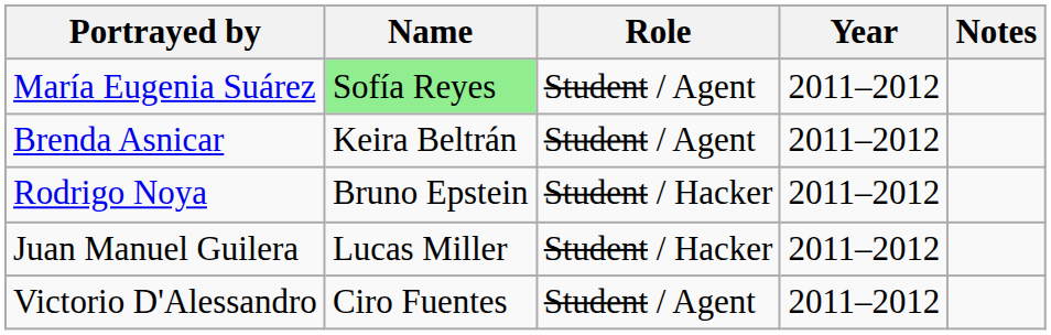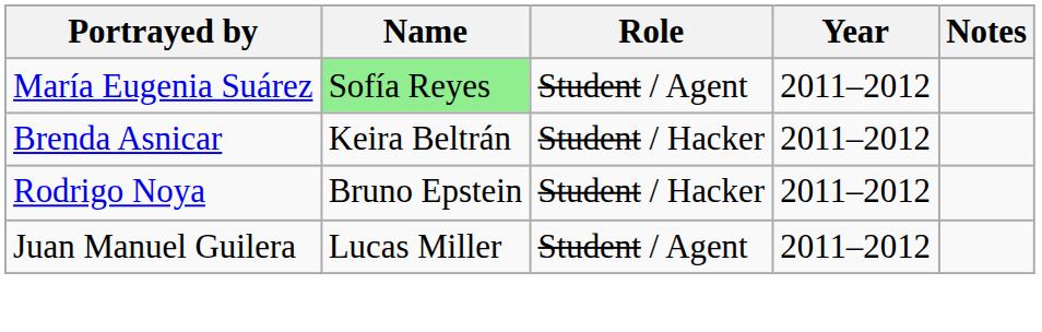Brenda Asnicar | Role: Student / Agent -> Student / Hacker
Juan Manuel Guilera | Role: Student / Hacker -> Student / Agent
- row: Victorio D'Alessandro | Ciro Fuentes | Student / Agent | 2011–2012
